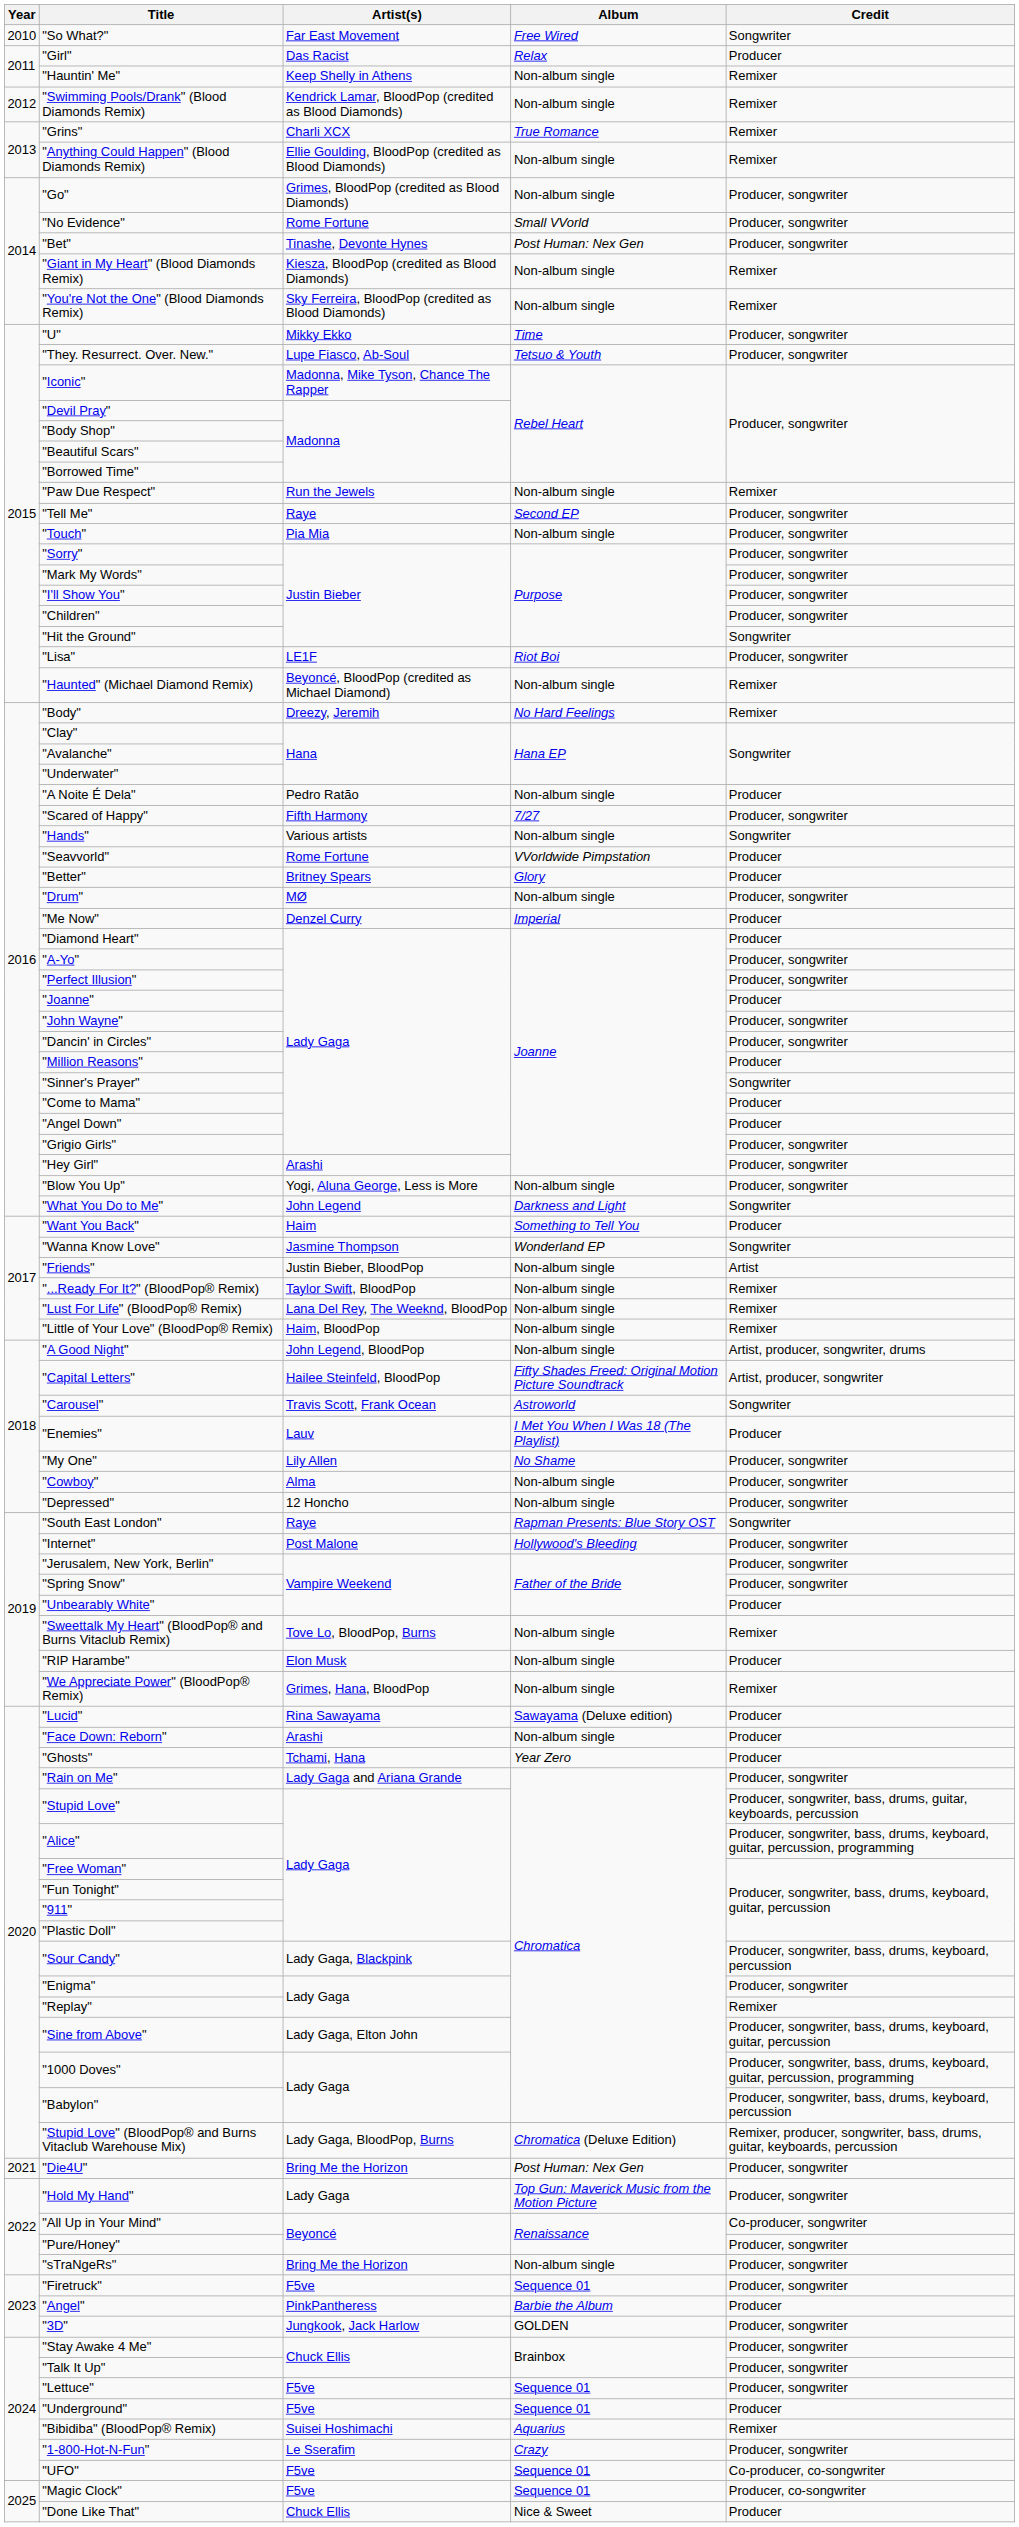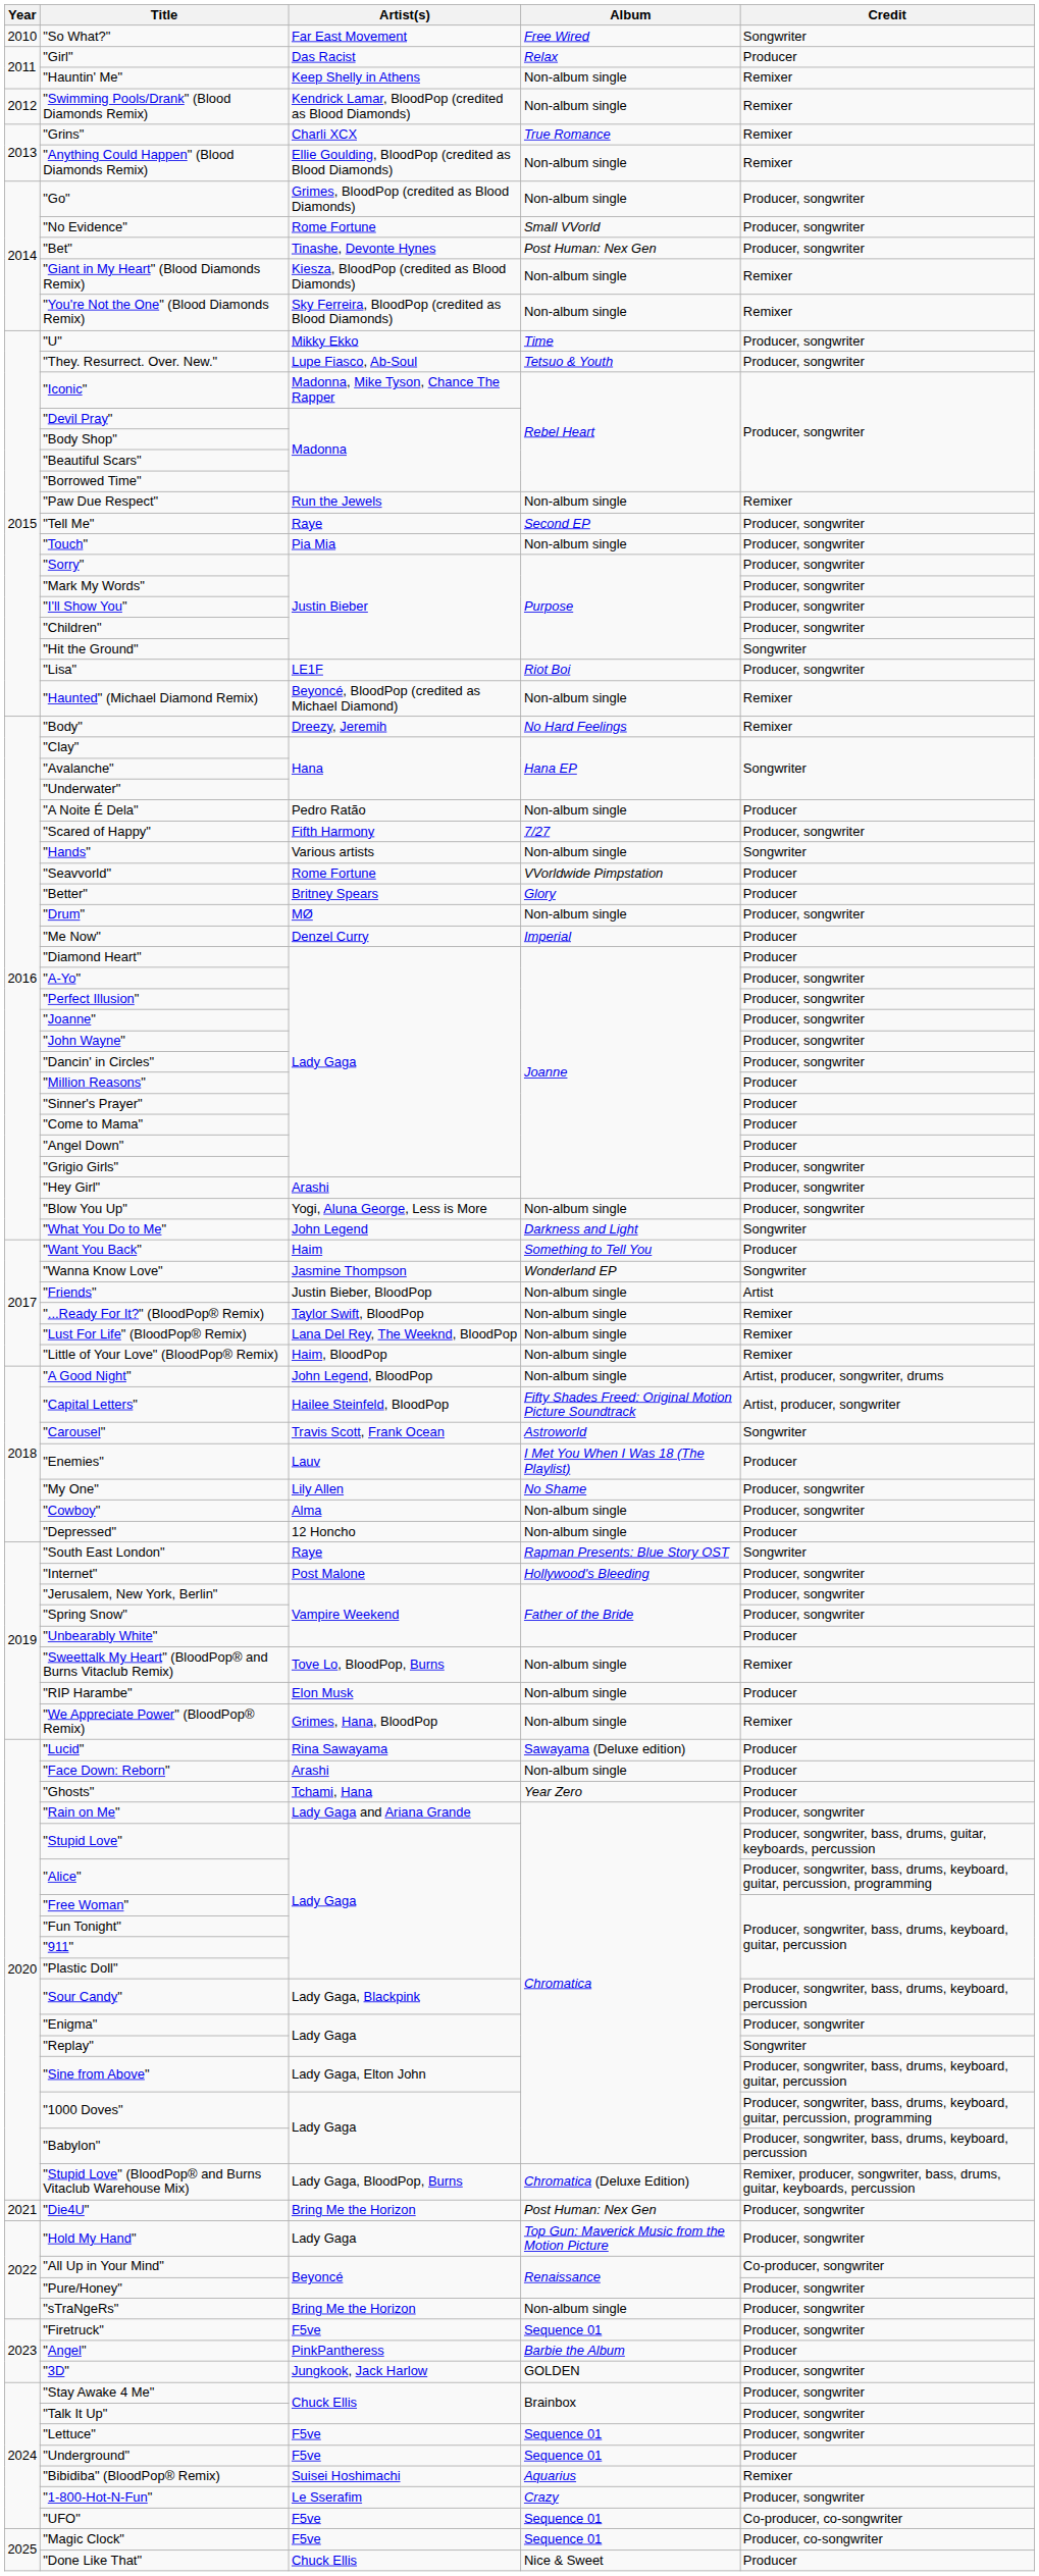"Joanne" | Credit: Producer -> Producer, songwriter
"Sinner's Prayer" | Credit: Songwriter -> Producer
"Depressed" | Credit: Producer, songwriter -> Producer
"Replay" | Credit: Remixer -> Songwriter
